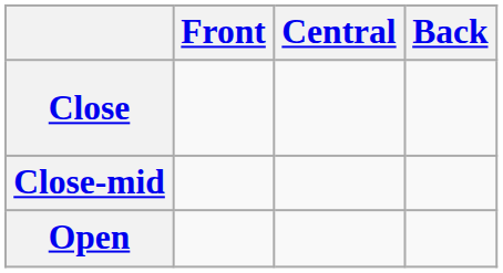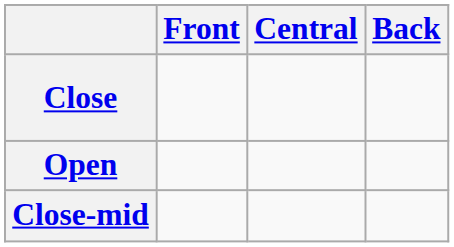rows swapped: Close-mid <-> Open
